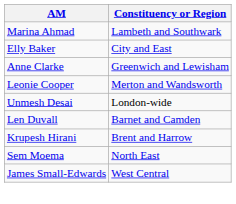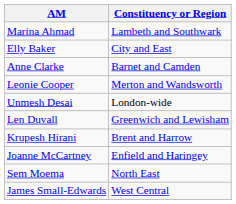Anne Clarke | Constituency or Region: Greenwich and Lewisham -> Barnet and Camden
Len Duvall | Constituency or Region: Barnet and Camden -> Greenwich and Lewisham
+ row: Joanne McCartney | Enfield and Haringey
